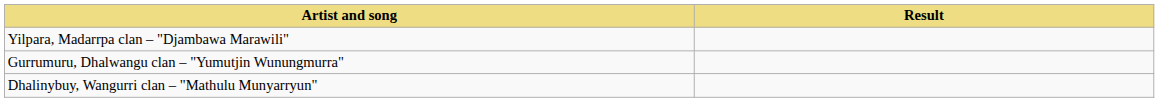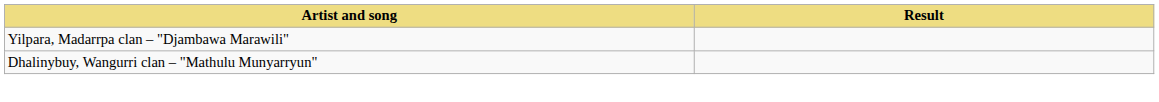- row: Gurrumuru, Dhalwangu clan – "Yumutjin Wunungmurra"
